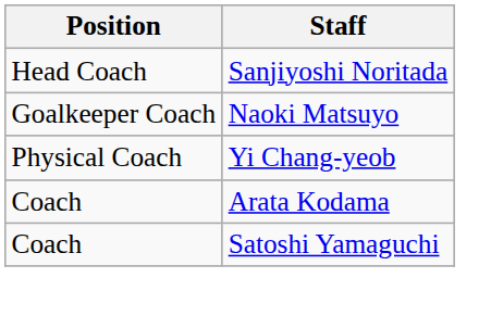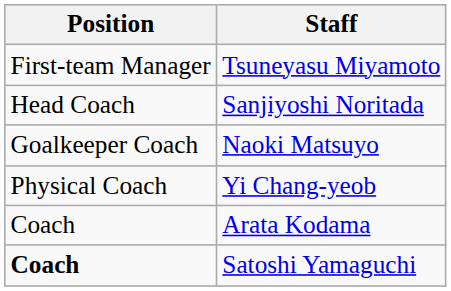+ row: First-team Manager | Tsuneyasu Miyamoto
Satoshi Yamaguchi | Position: normal -> bold
